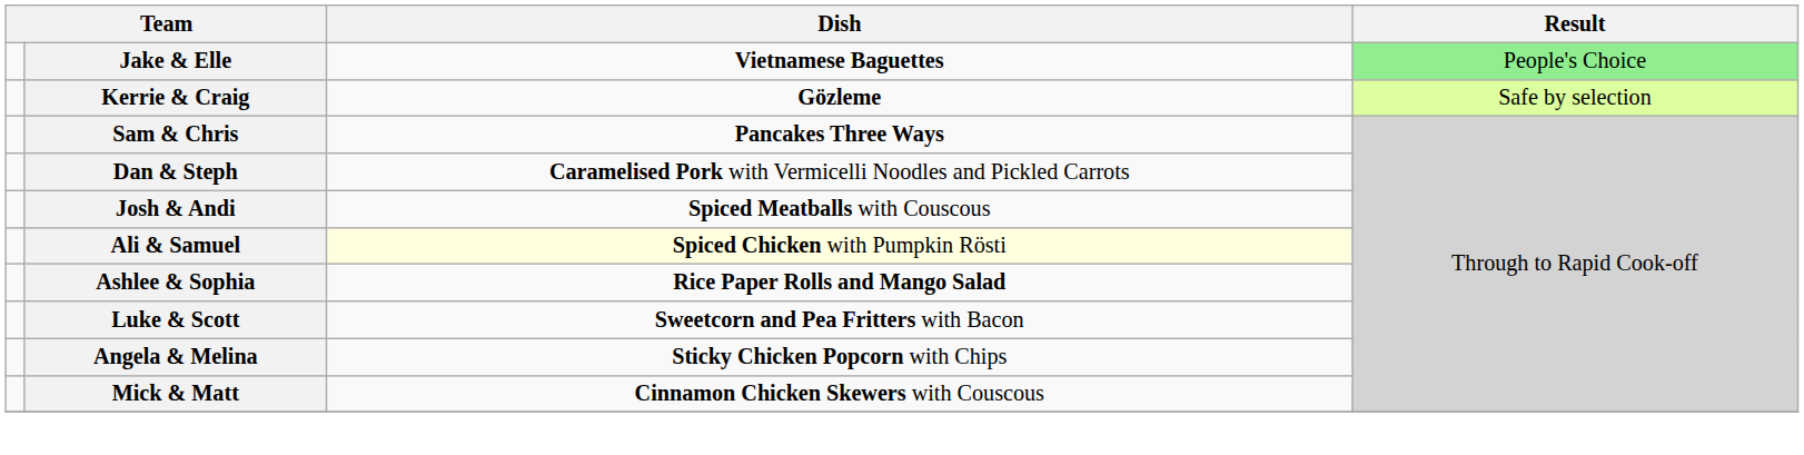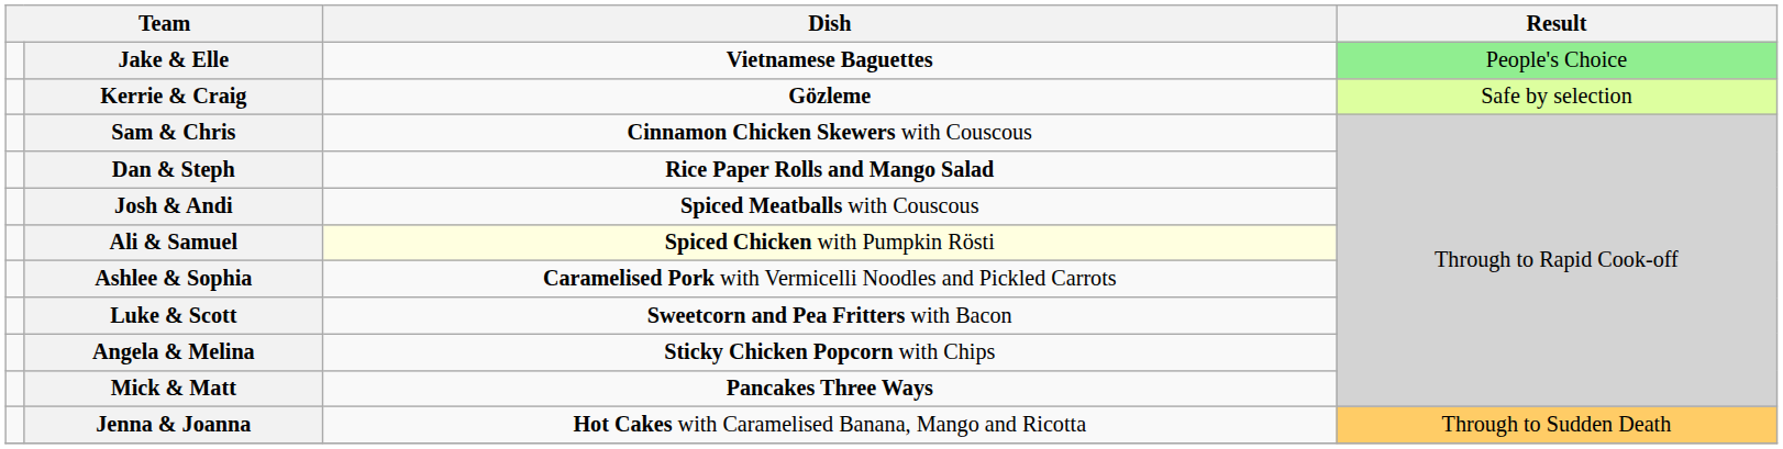Sam & Chris | Dish: Pancakes Three Ways -> Cinnamon Chicken Skewers with Couscous
Dan & Steph | Dish: Caramelised Pork with Vermicelli Noodles and Pickled Carrots -> Rice Paper Rolls and Mango Salad
Ashlee & Sophia | Dish: Rice Paper Rolls and Mango Salad -> Caramelised Pork with Vermicelli Noodles and Pickled Carrots
Mick & Matt | Dish: Cinnamon Chicken Skewers with Couscous -> Pancakes Three Ways
+ row: Jenna & Joanna | Hot Cakes with Caramelised Banana, Mango and Ricotta | Through to Sudden Death
